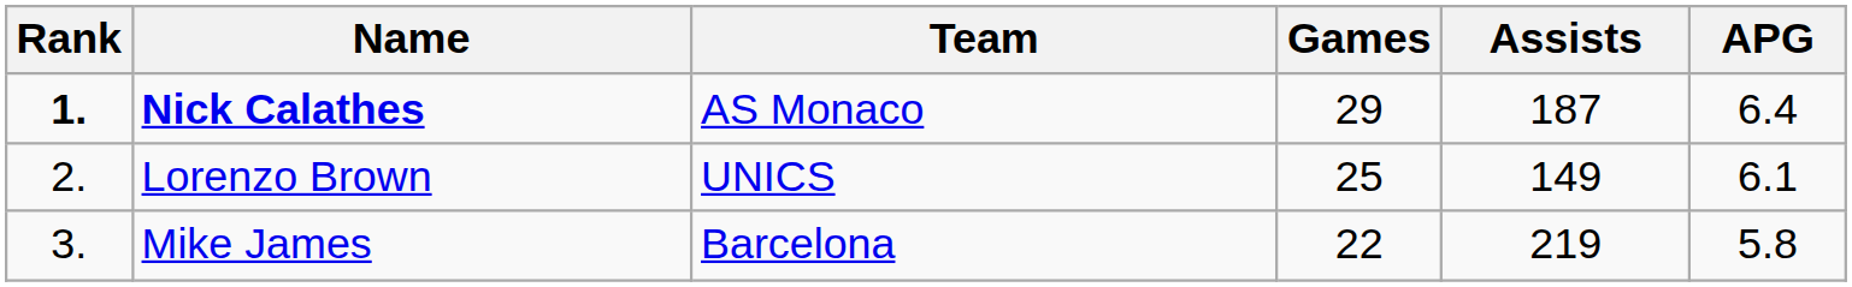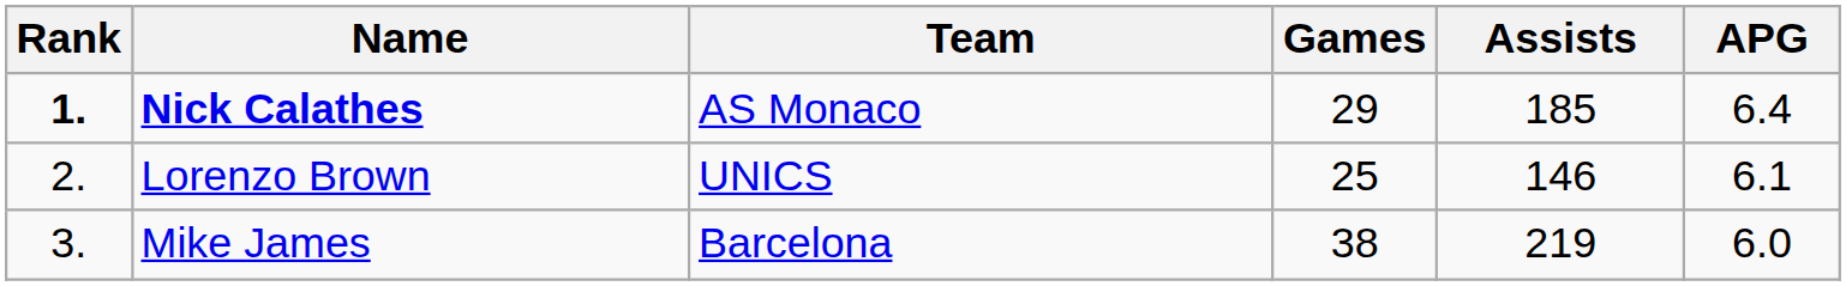Nick Calathes | Assists: 187 -> 185
Lorenzo Brown | Assists: 149 -> 146
Mike James | Games: 22 -> 38
Mike James | APG: 5.8 -> 6.0
